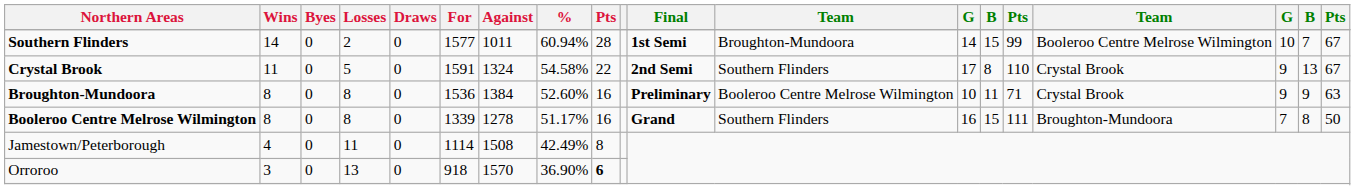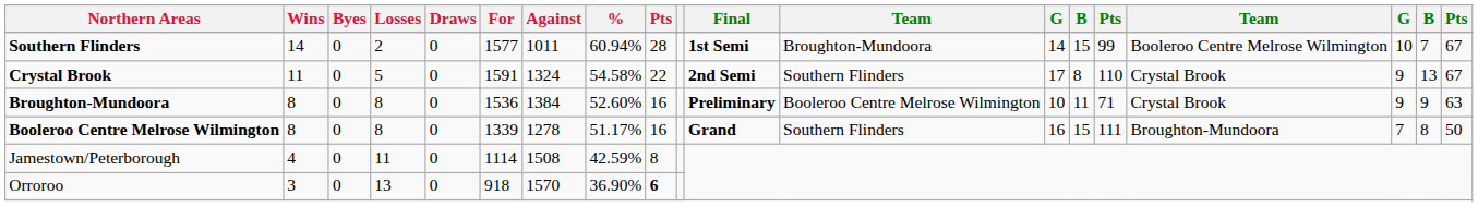Jamestown/Peterborough | %: 42.49% -> 42.59%
